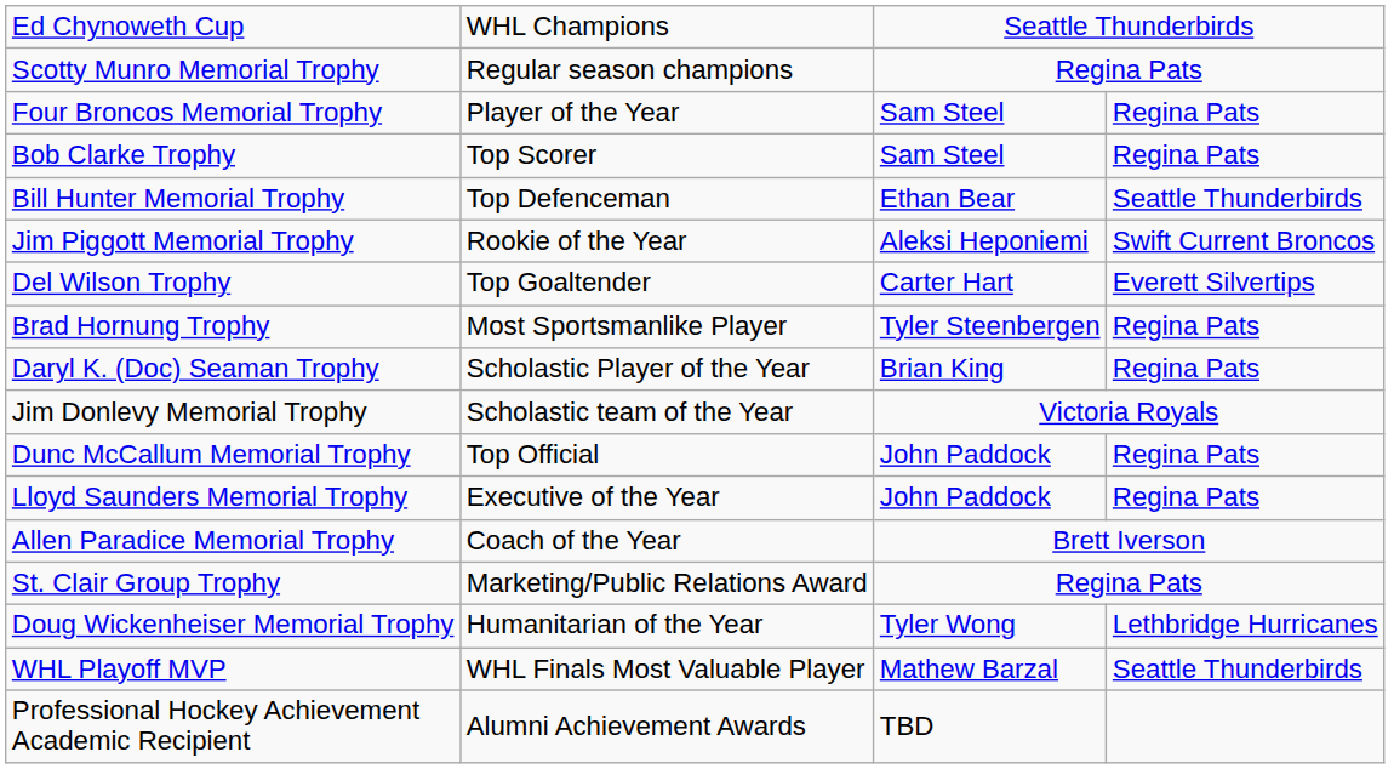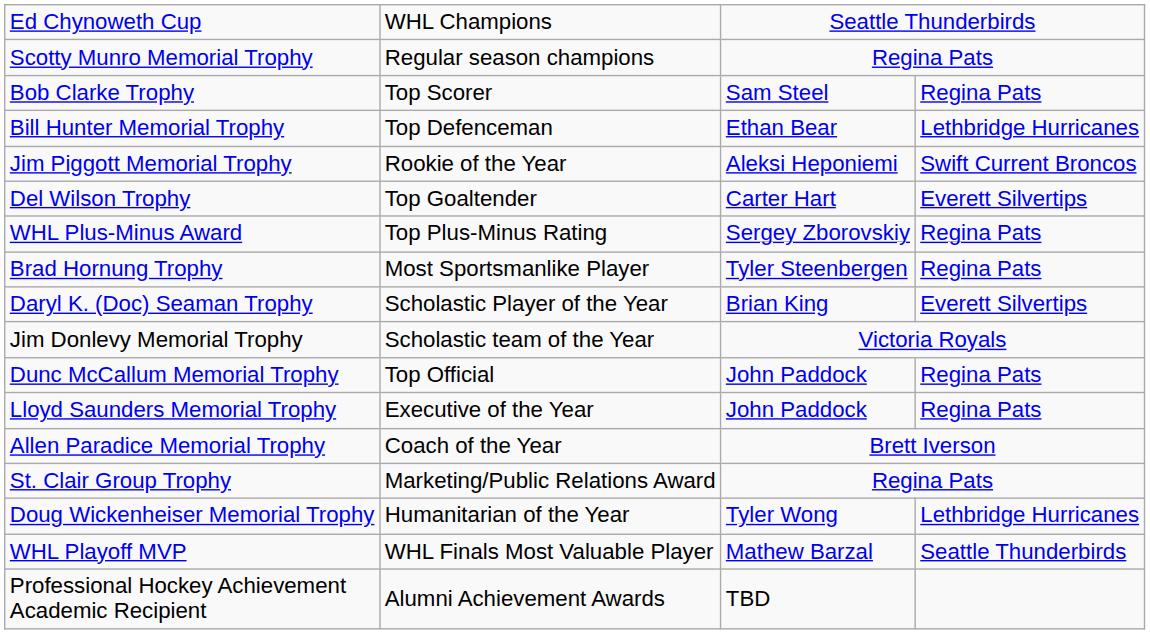- row: Four Broncos Memorial Trophy | Player of the Year | Sam Steel | Regina Pats
Bill Hunter Memorial Trophy | column 4: Seattle Thunderbirds -> Lethbridge Hurricanes
+ row: WHL Plus-Minus Award | Top Plus-Minus Rating | Sergey Zborovskiy | Regina Pats
Daryl K. (Doc) Seaman Trophy | column 4: Regina Pats -> Everett Silvertips
